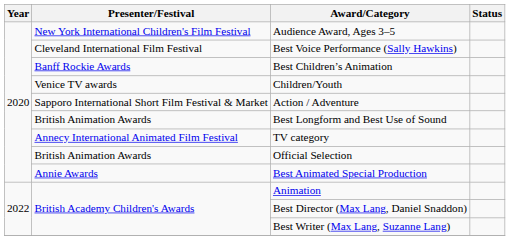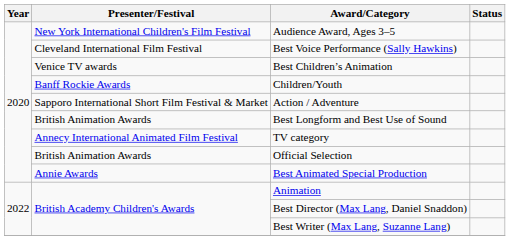Best Children’s Animation | Presenter/Festival: Banff Rockie Awards -> Venice TV awards
Children/Youth | Presenter/Festival: Venice TV awards -> Banff Rockie Awards
